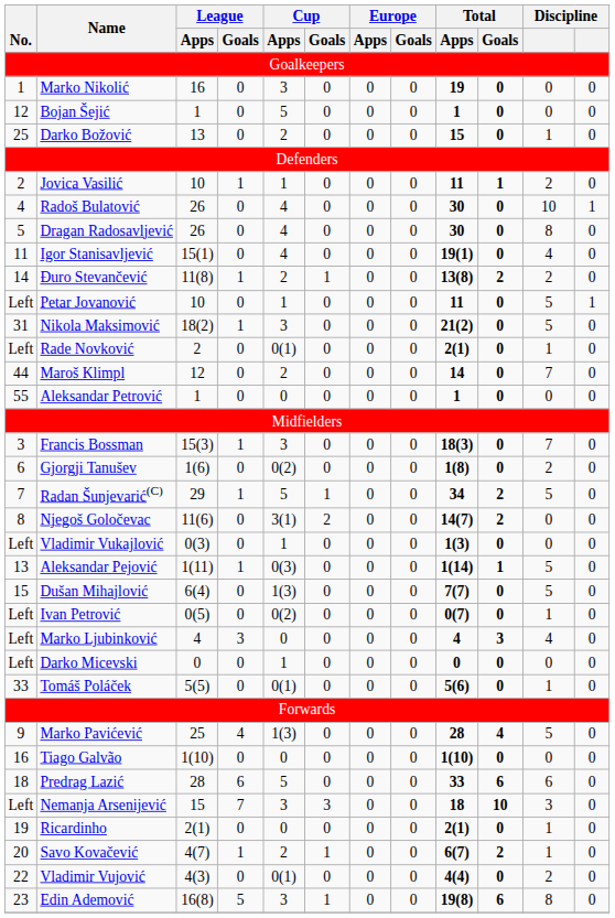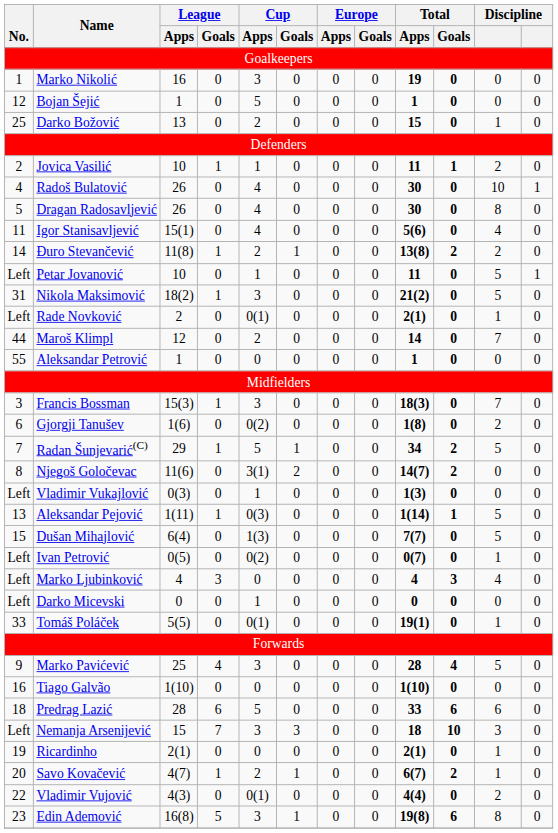Igor Stanisavljević | Total / Apps: 19(1) -> 5(6)
Tomáš Poláček | Total / Apps: 5(6) -> 19(1)
Marko Pavićević | Cup / Apps: 1(3) -> 3
